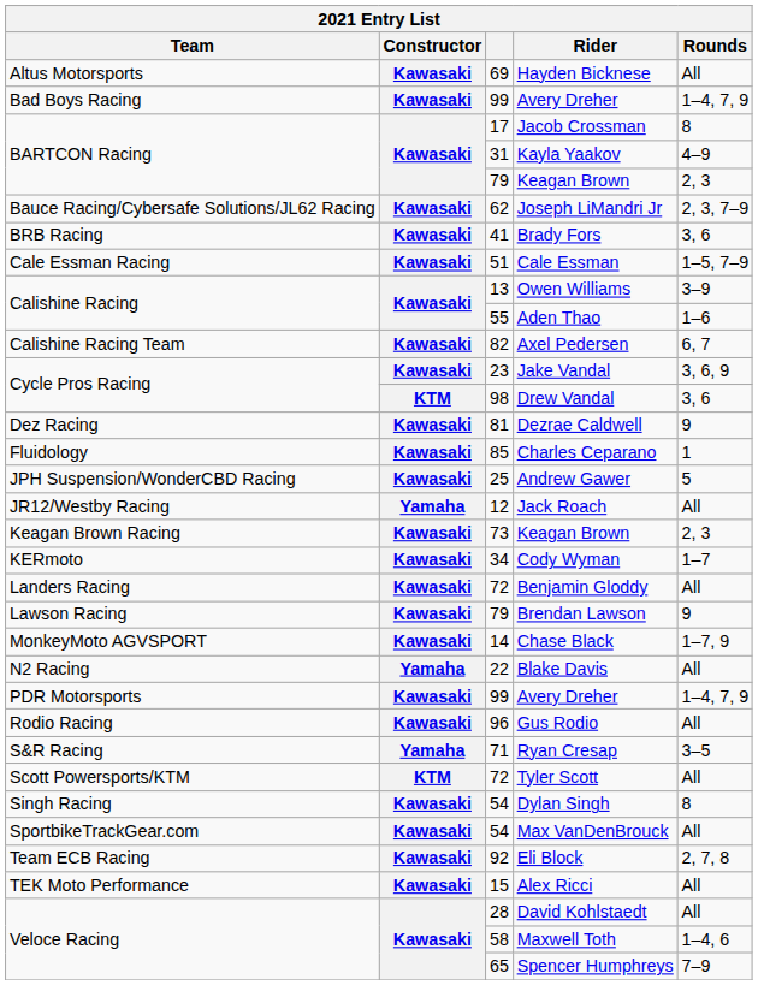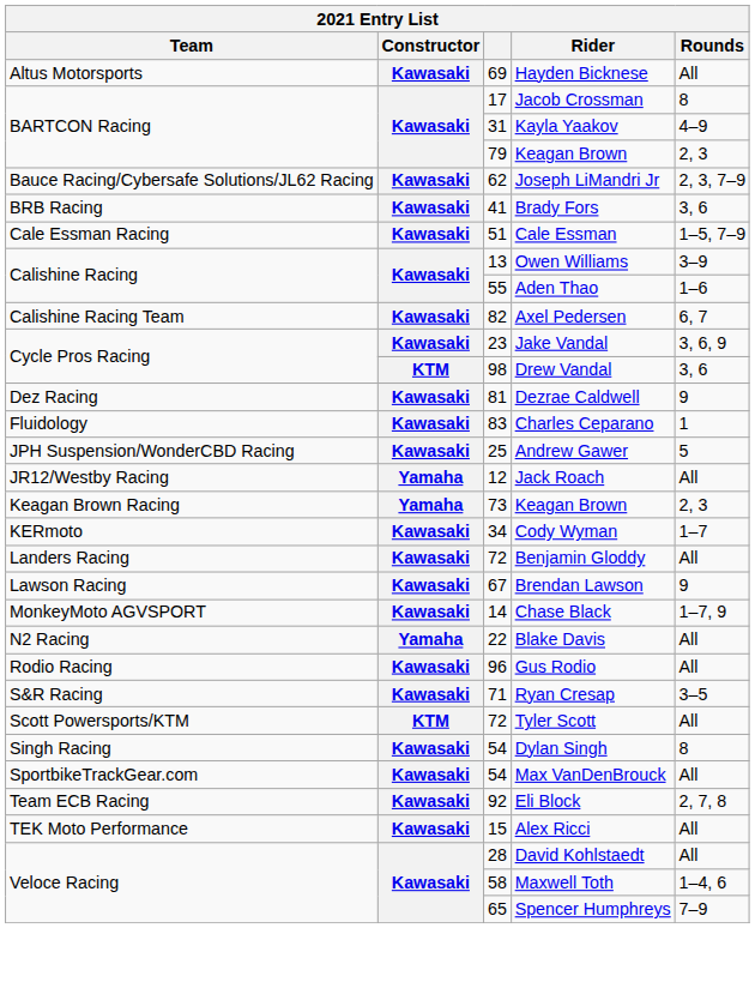- row: Bad Boys Racing | Kawasaki | 99 | Avery Dreher | 1–4, 7, 9
Charles Ceparano | column 3: 85 -> 83
Keagan Brown Racing / Keagan Brown | Constructor: Kawasaki -> Yamaha
Brendan Lawson | column 3: 79 -> 67
- row: PDR Motorsports | Kawasaki | 99 | Avery Dreher | 1–4, 7, 9
Ryan Cresap | Constructor: Yamaha -> Kawasaki
